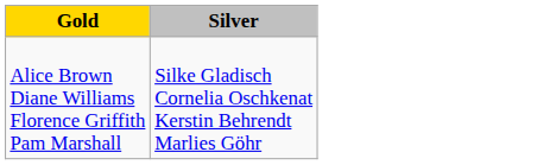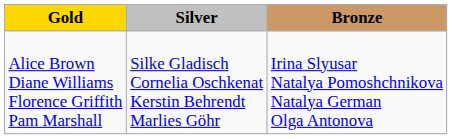+ column: Bronze | Irina Slyusar Natalya Pomoshchnikova Natalya German Olga Antonova
